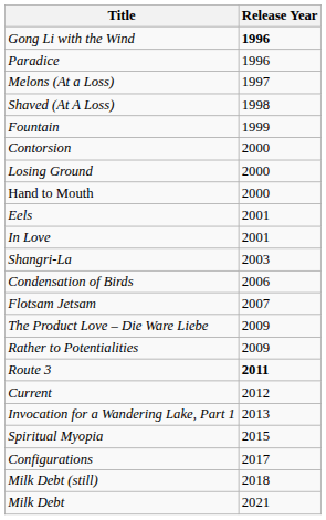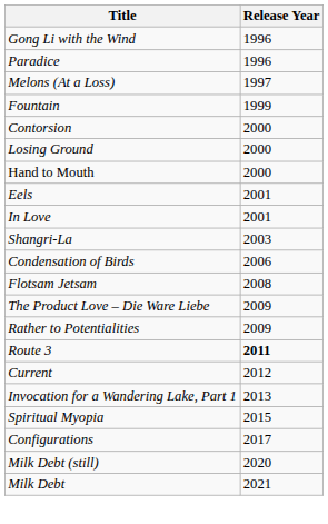Gong Li with the Wind | Release Year: bold -> normal
- row: Shaved (At A Loss) | 1998
Flotsam Jetsam | Release Year: 2007 -> 2008
Milk Debt (still) | Release Year: 2018 -> 2020
